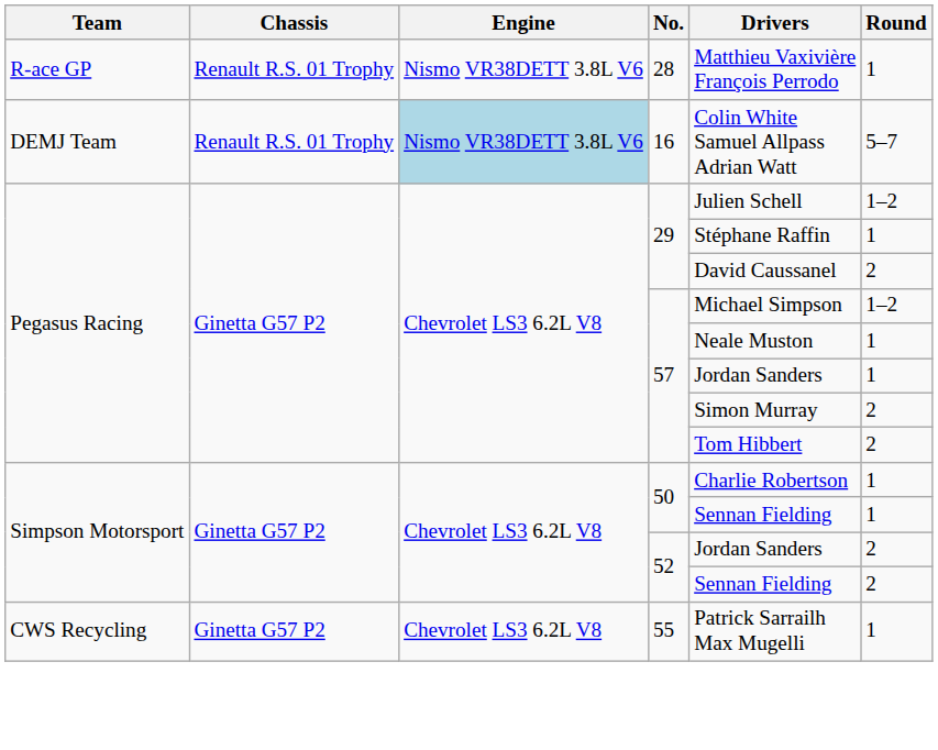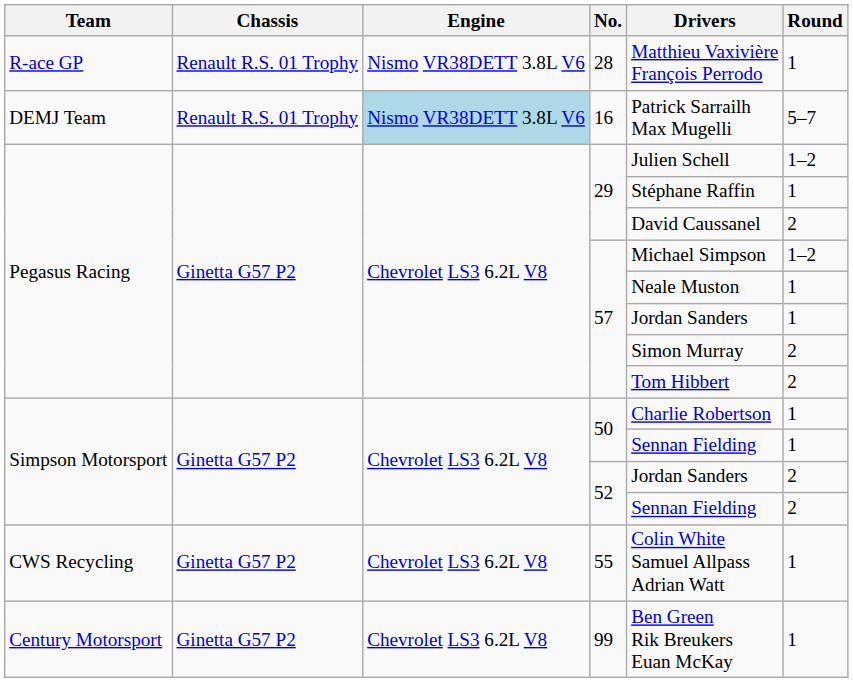16 | Drivers: Colin White Samuel Allpass Adrian Watt -> Patrick Sarrailh Max Mugelli
55 | Drivers: Patrick Sarrailh Max Mugelli -> Colin White Samuel Allpass Adrian Watt
+ row: Century Motorsport | Ginetta G57 P2 | Chevrolet LS3 6.2L V8 | 99 | Ben Green Rik Breukers Euan McKay | 1
